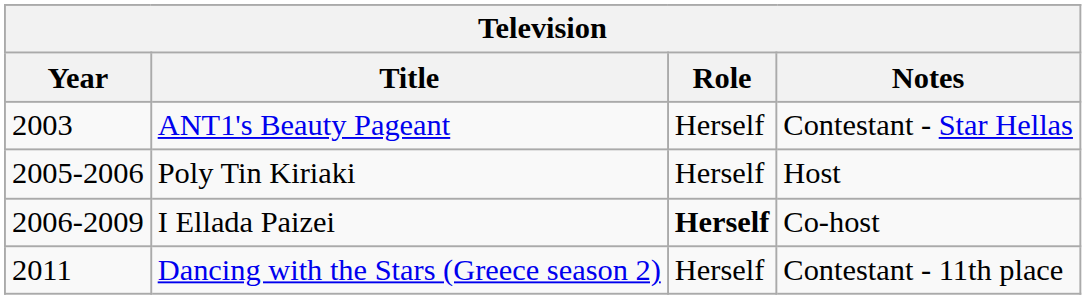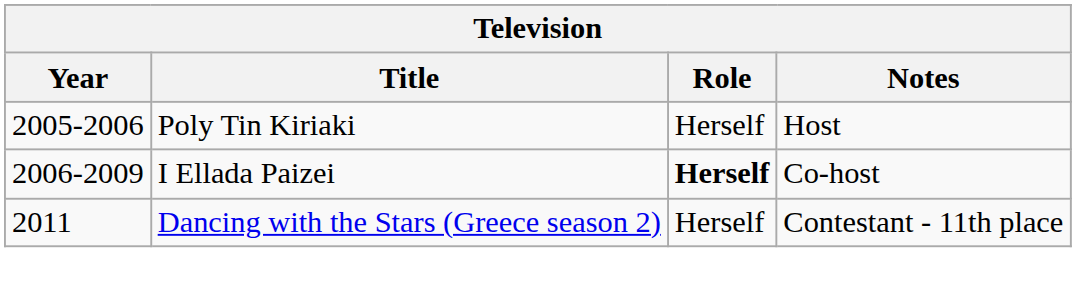- row: 2003 | ANT1's Beauty Pageant | Herself | Contestant - Star Hellas
